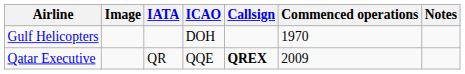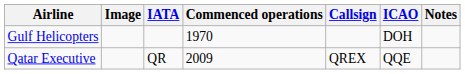columns swapped: ICAO <-> Commenced operations
Qatar Executive | Callsign: bold -> normal
